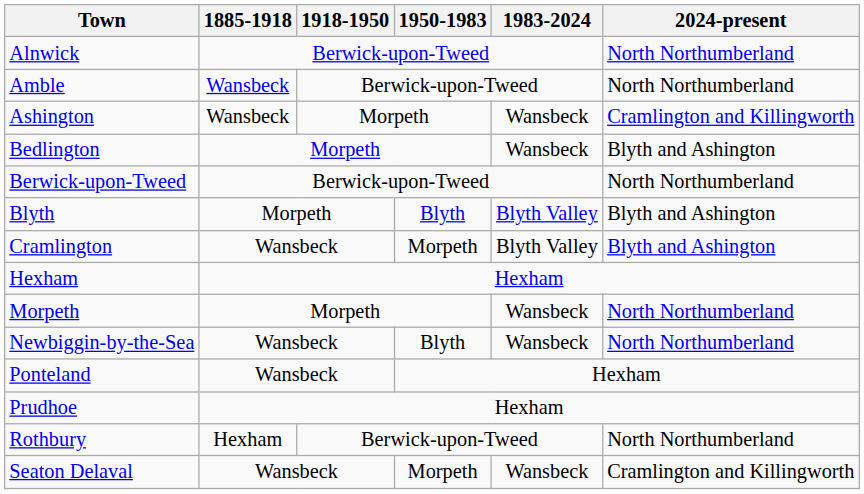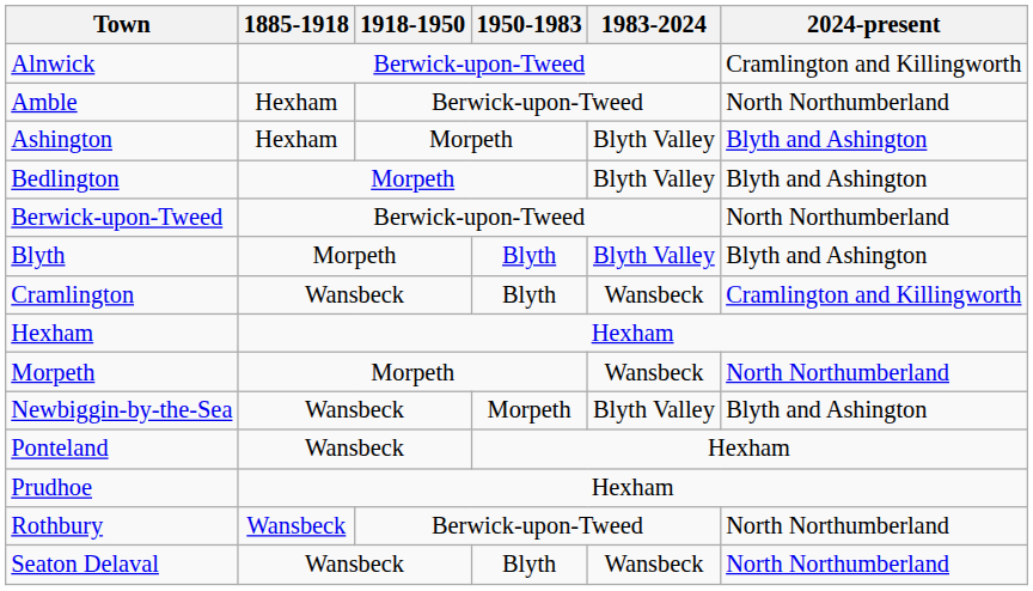Alnwick | 2024-present: North Northumberland -> Cramlington and Killingworth
Amble | 1885-1918: Wansbeck -> Hexham
Ashington | 1885-1918: Wansbeck -> Hexham
Ashington | 1983-2024: Wansbeck -> Blyth Valley
Ashington | 2024-present: Cramlington and Killingworth -> Blyth and Ashington
Bedlington | 1983-2024: Wansbeck -> Blyth Valley
Cramlington | 1950-1983: Morpeth -> Blyth
Cramlington | 1983-2024: Blyth Valley -> Wansbeck
Cramlington | 2024-present: Blyth and Ashington -> Cramlington and Killingworth
Newbiggin-by-the-Sea | 1950-1983: Blyth -> Morpeth
Newbiggin-by-the-Sea | 1983-2024: Wansbeck -> Blyth Valley
Newbiggin-by-the-Sea | 2024-present: North Northumberland -> Blyth and Ashington
Rothbury | 1885-1918: Hexham -> Wansbeck
Seaton Delaval | 1950-1983: Morpeth -> Blyth
Seaton Delaval | 2024-present: Cramlington and Killingworth -> North Northumberland
